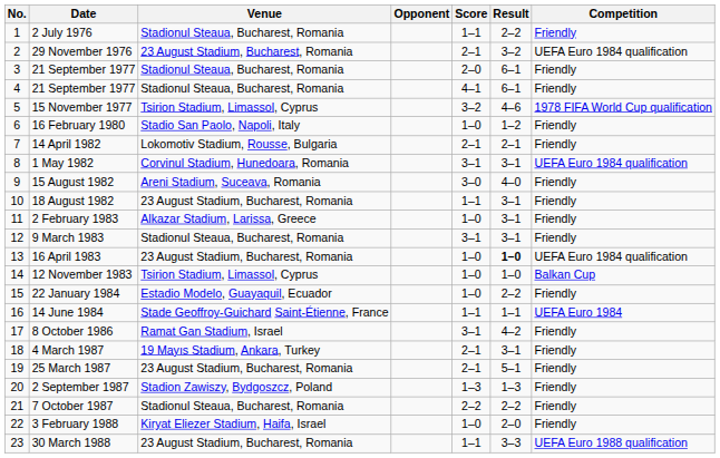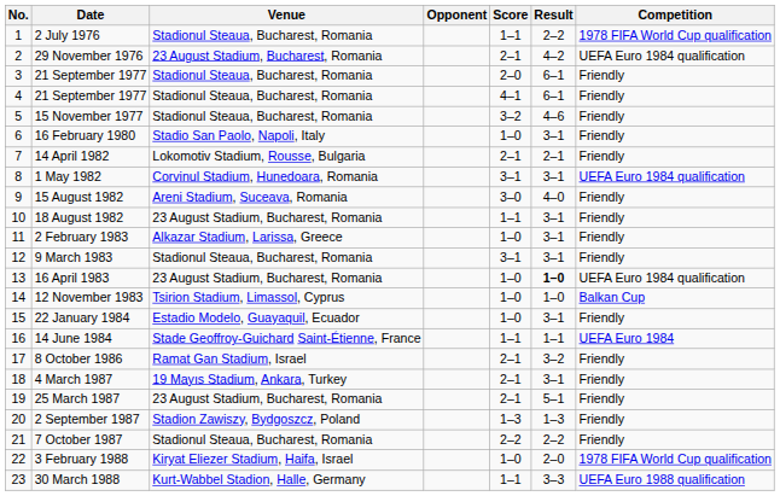2 July 1976 | Competition: Friendly -> 1978 FIFA World Cup qualification
29 November 1976 | Result: 3–2 -> 4–2
15 November 1977 | Venue: Tsirion Stadium, Limassol, Cyprus -> Stadionul Steaua, Bucharest, Romania
15 November 1977 | Competition: 1978 FIFA World Cup qualification -> Friendly
16 February 1980 | Result: 1–2 -> 3–1
22 January 1984 | Result: 2–2 -> 3–1
8 October 1986 | Score: 3–1 -> 2–1
8 October 1986 | Result: 4–2 -> 3–2
3 February 1988 | Competition: Friendly -> 1978 FIFA World Cup qualification
30 March 1988 | Venue: 23 August Stadium, Bucharest, Romania -> Kurt-Wabbel Stadion, Halle, Germany
